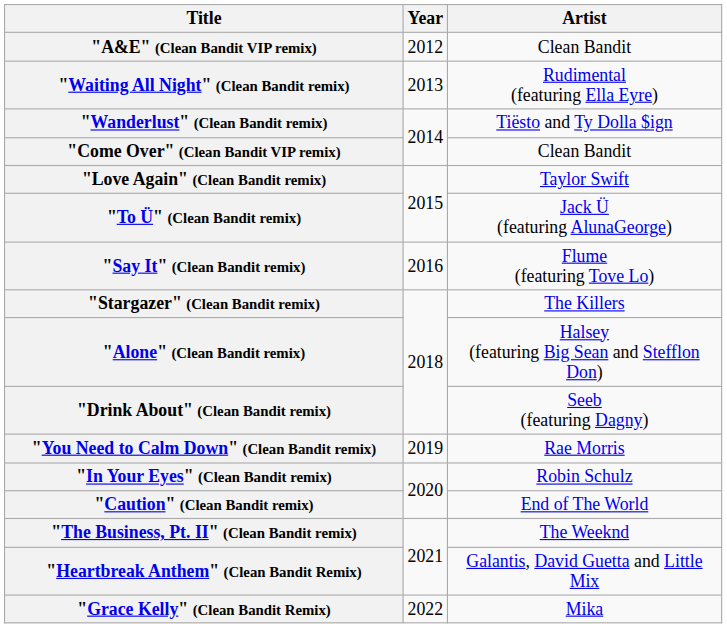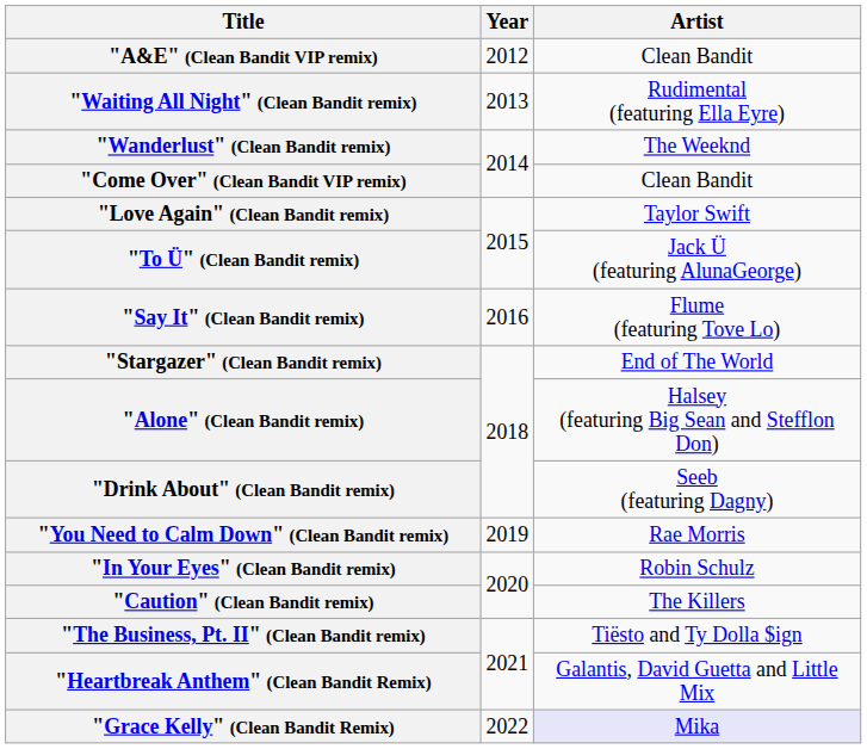"Wanderlust" (Clean Bandit remix) | Artist: Tiësto and Ty Dolla $ign -> The Weeknd
"Stargazer" (Clean Bandit remix) | Artist: The Killers -> End of The World
"Caution" (Clean Bandit remix) | Artist: End of The World -> The Killers
"The Business, Pt. II" (Clean Bandit remix) | Artist: The Weeknd -> Tiësto and Ty Dolla $ign
"Grace Kelly" (Clean Bandit Remix) | Artist: no background -> lavender background
